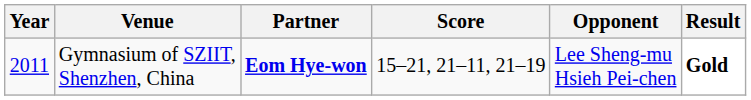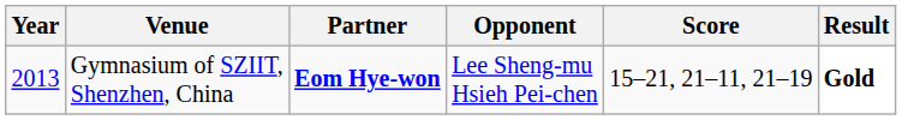columns swapped: Opponent <-> Score
Gymnasium of SZIIT, Shenzhen, China | Year: 2011 -> 2013
